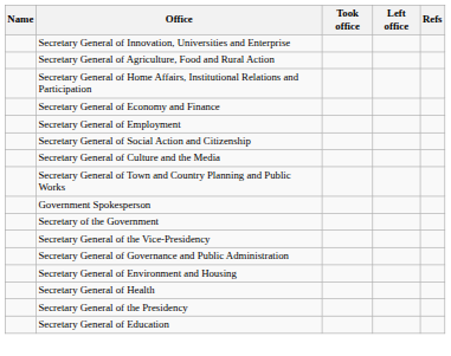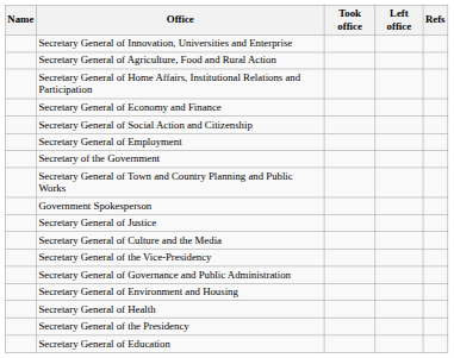rows swapped: Secretary General of Social Action and Citizenship <-> Secretary General of Employment
rows swapped: Secretary of the Government <-> Secretary General of Culture and the Media
+ row: Secretary General of Justice
